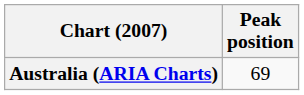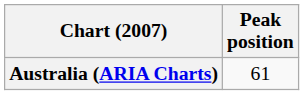Australia (ARIA Charts) | Peak position: 69 -> 61
